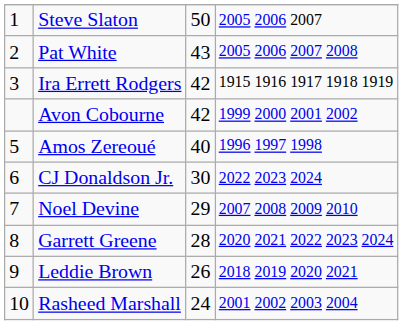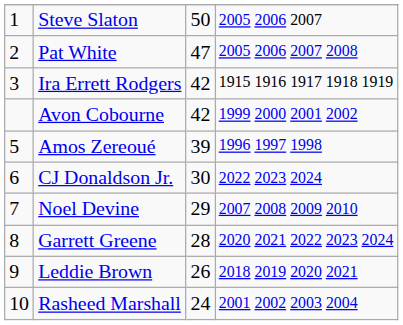Pat White | column 3: 43 -> 47
Amos Zereoué | column 3: 40 -> 39
